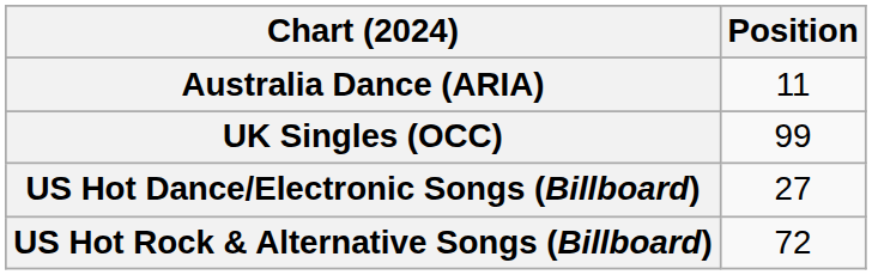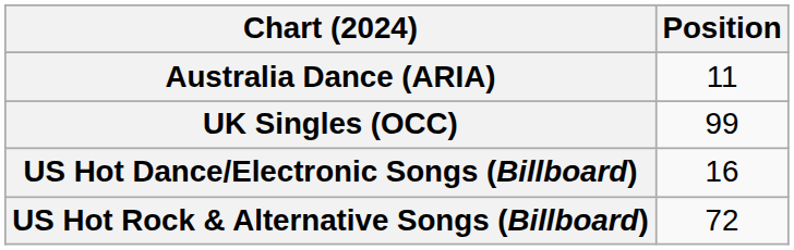US Hot Dance/Electronic Songs (Billboard) | Position: 27 -> 16
